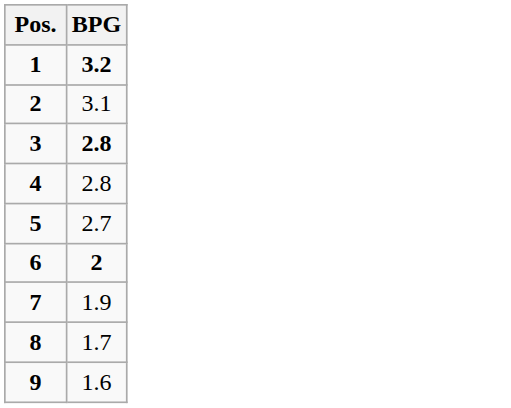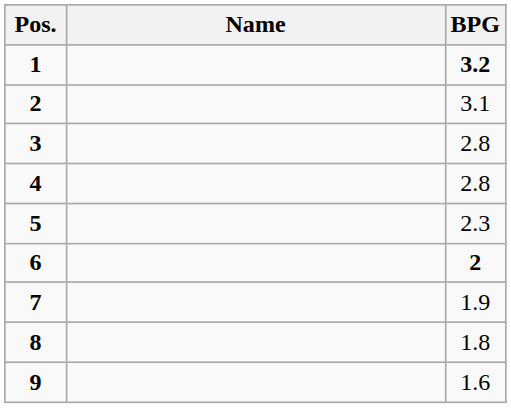+ column: Name
3 | BPG: bold -> normal
5 | BPG: 2.7 -> 2.3
8 | BPG: 1.7 -> 1.8
